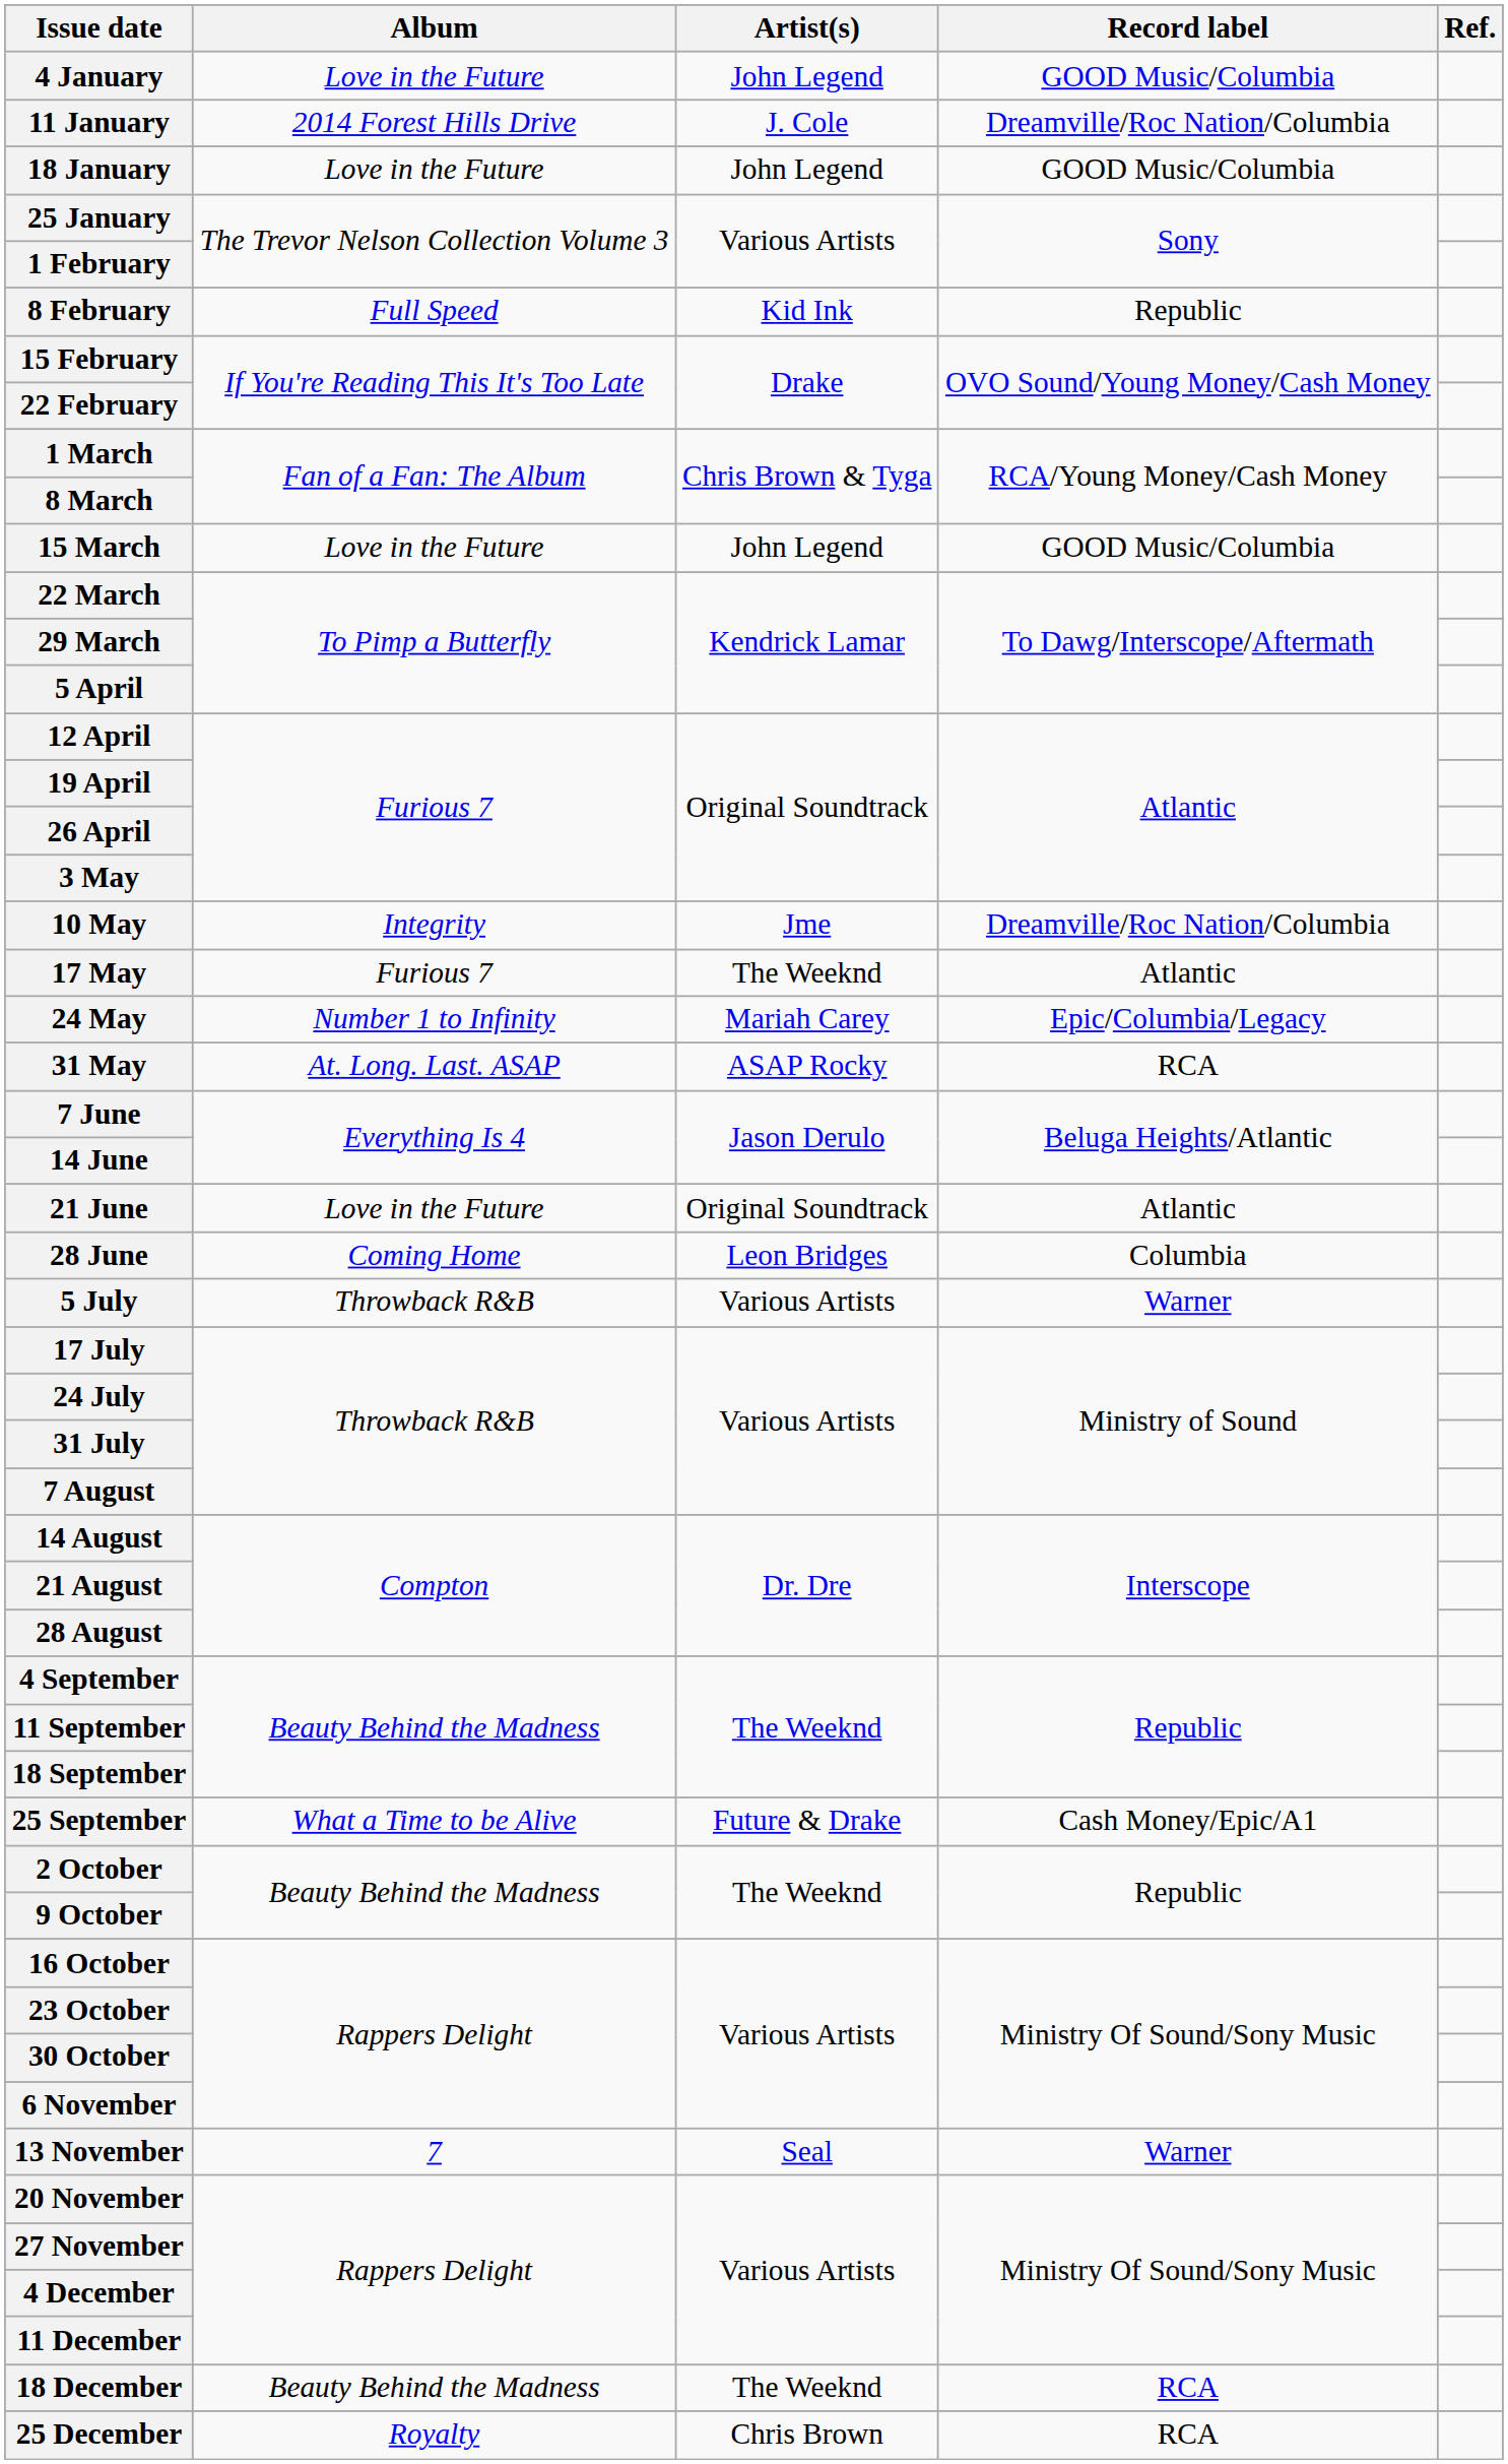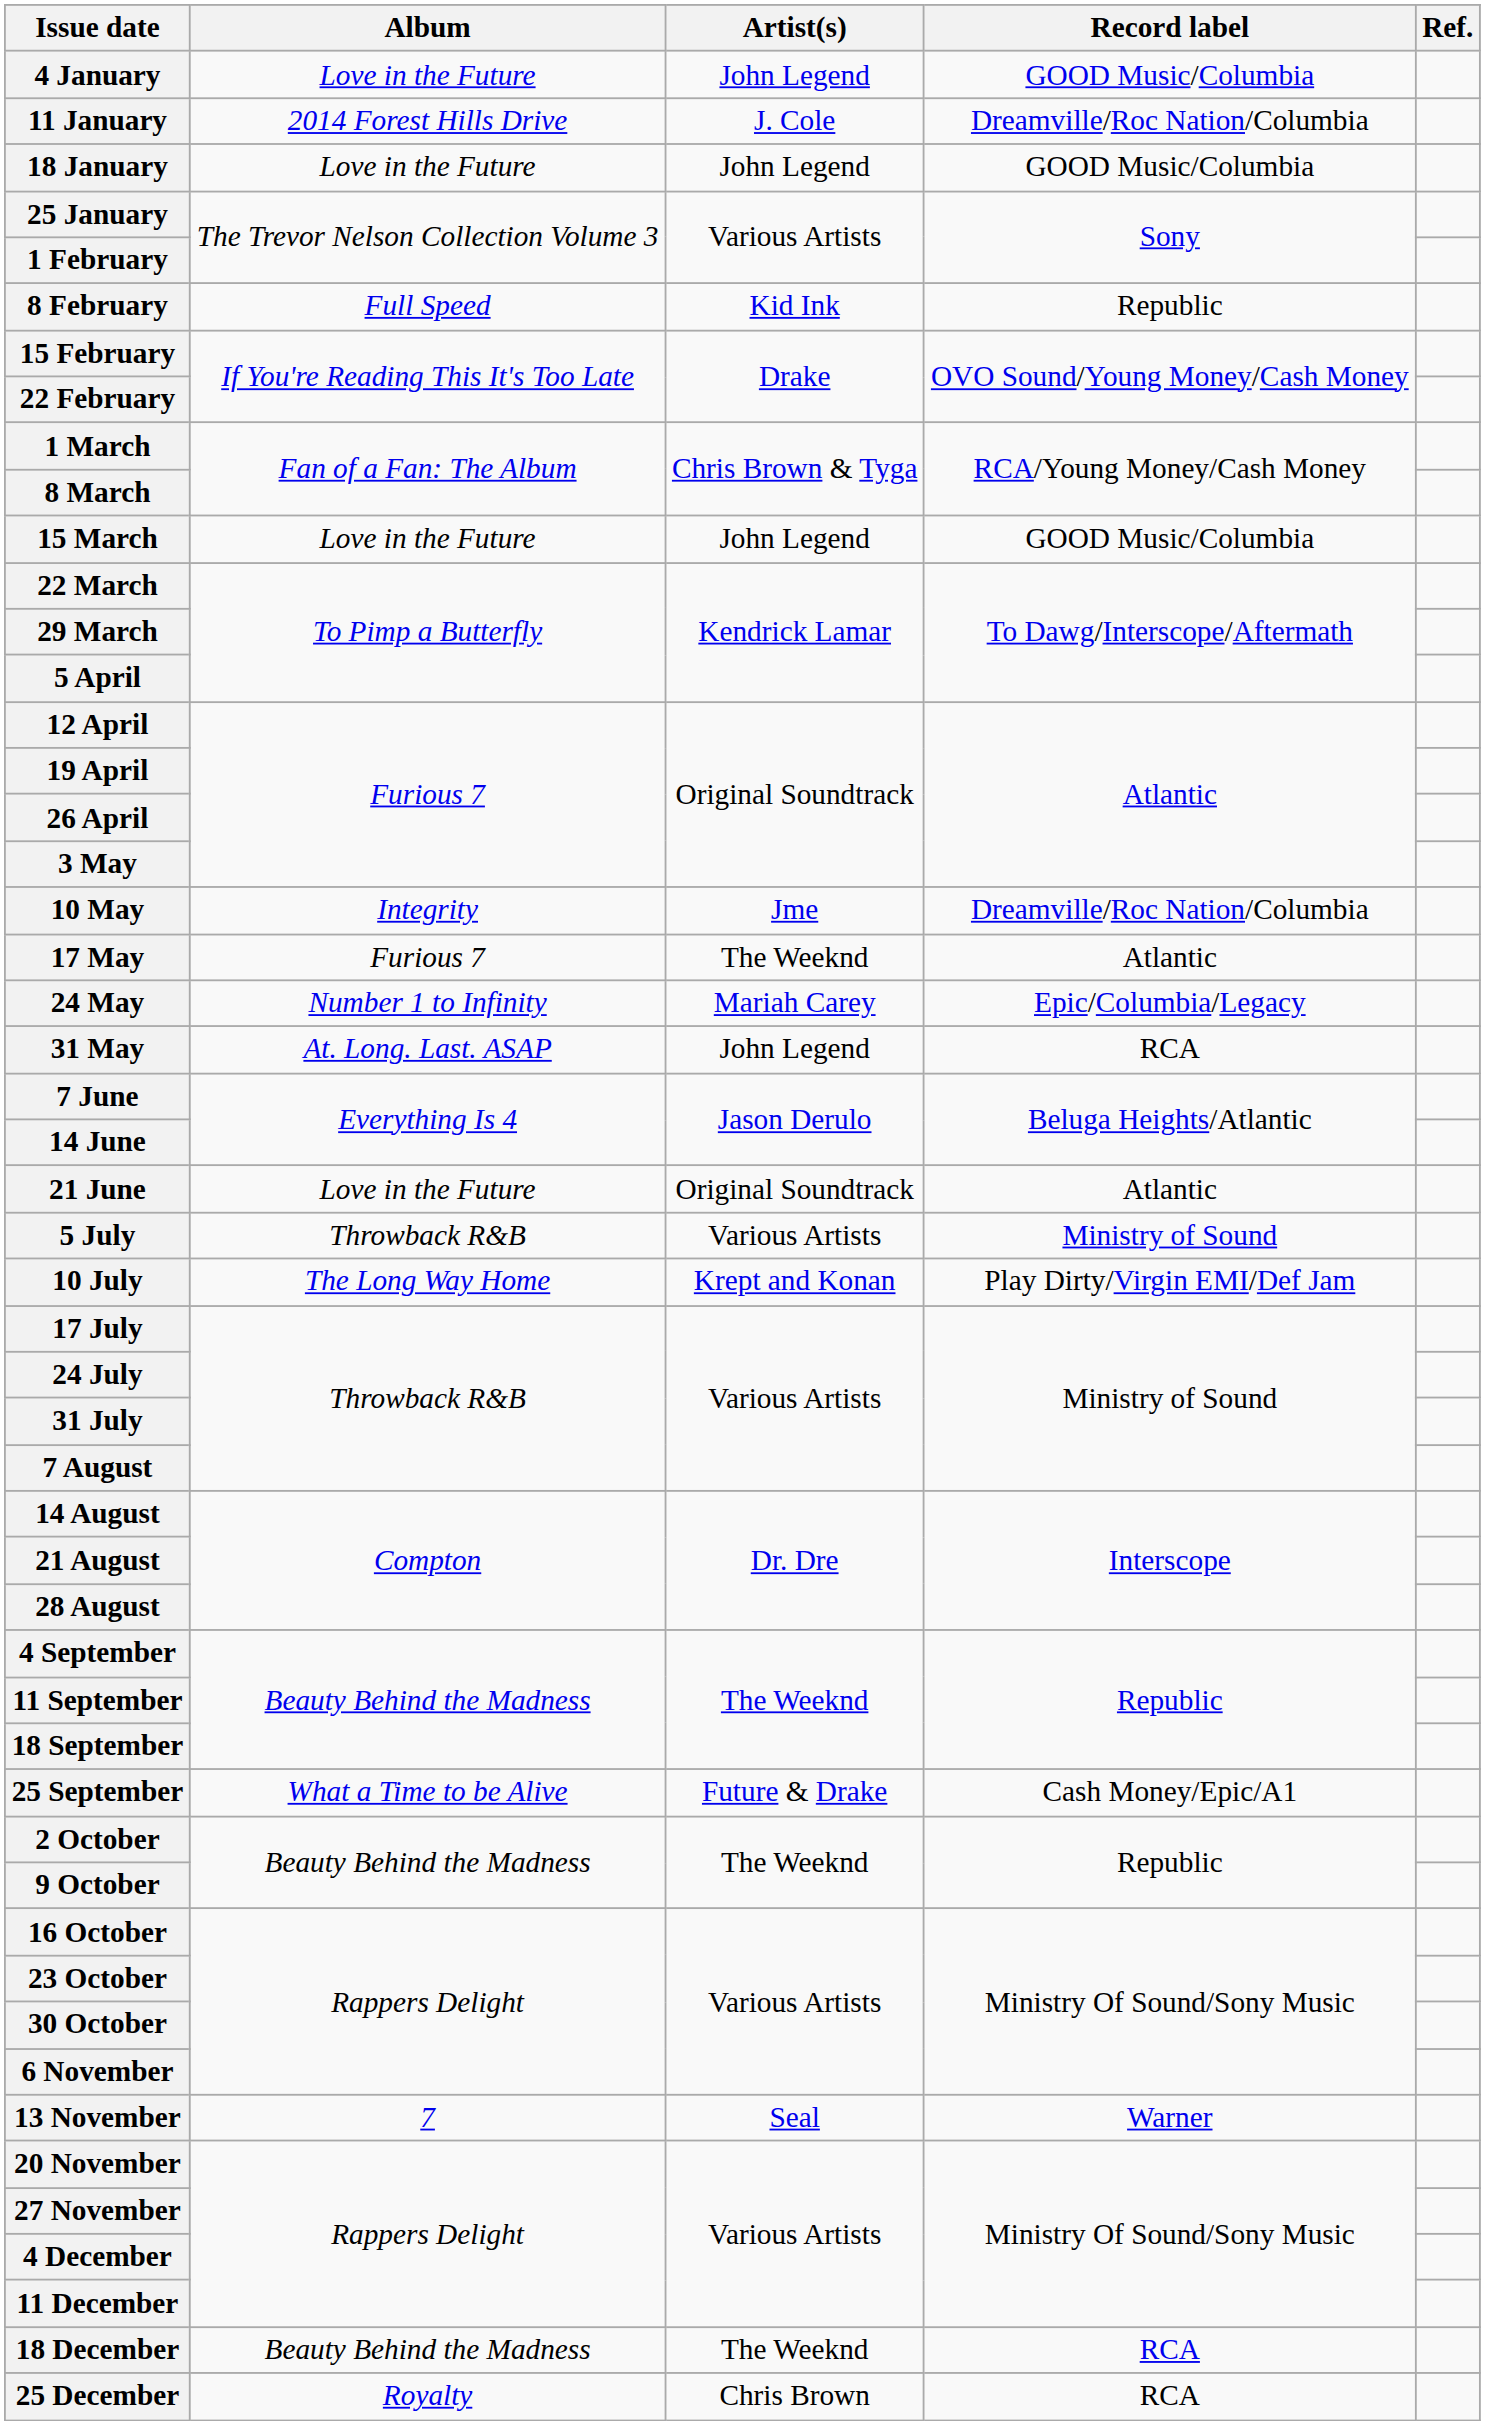31 May | Artist(s): ASAP Rocky -> John Legend
- row: 28 June | Coming Home | Leon Bridges | Columbia
5 July | Record label: Warner -> Ministry of Sound
+ row: 10 July | The Long Way Home | Krept and Konan | Play Dirty/Virgin EMI/Def Jam
